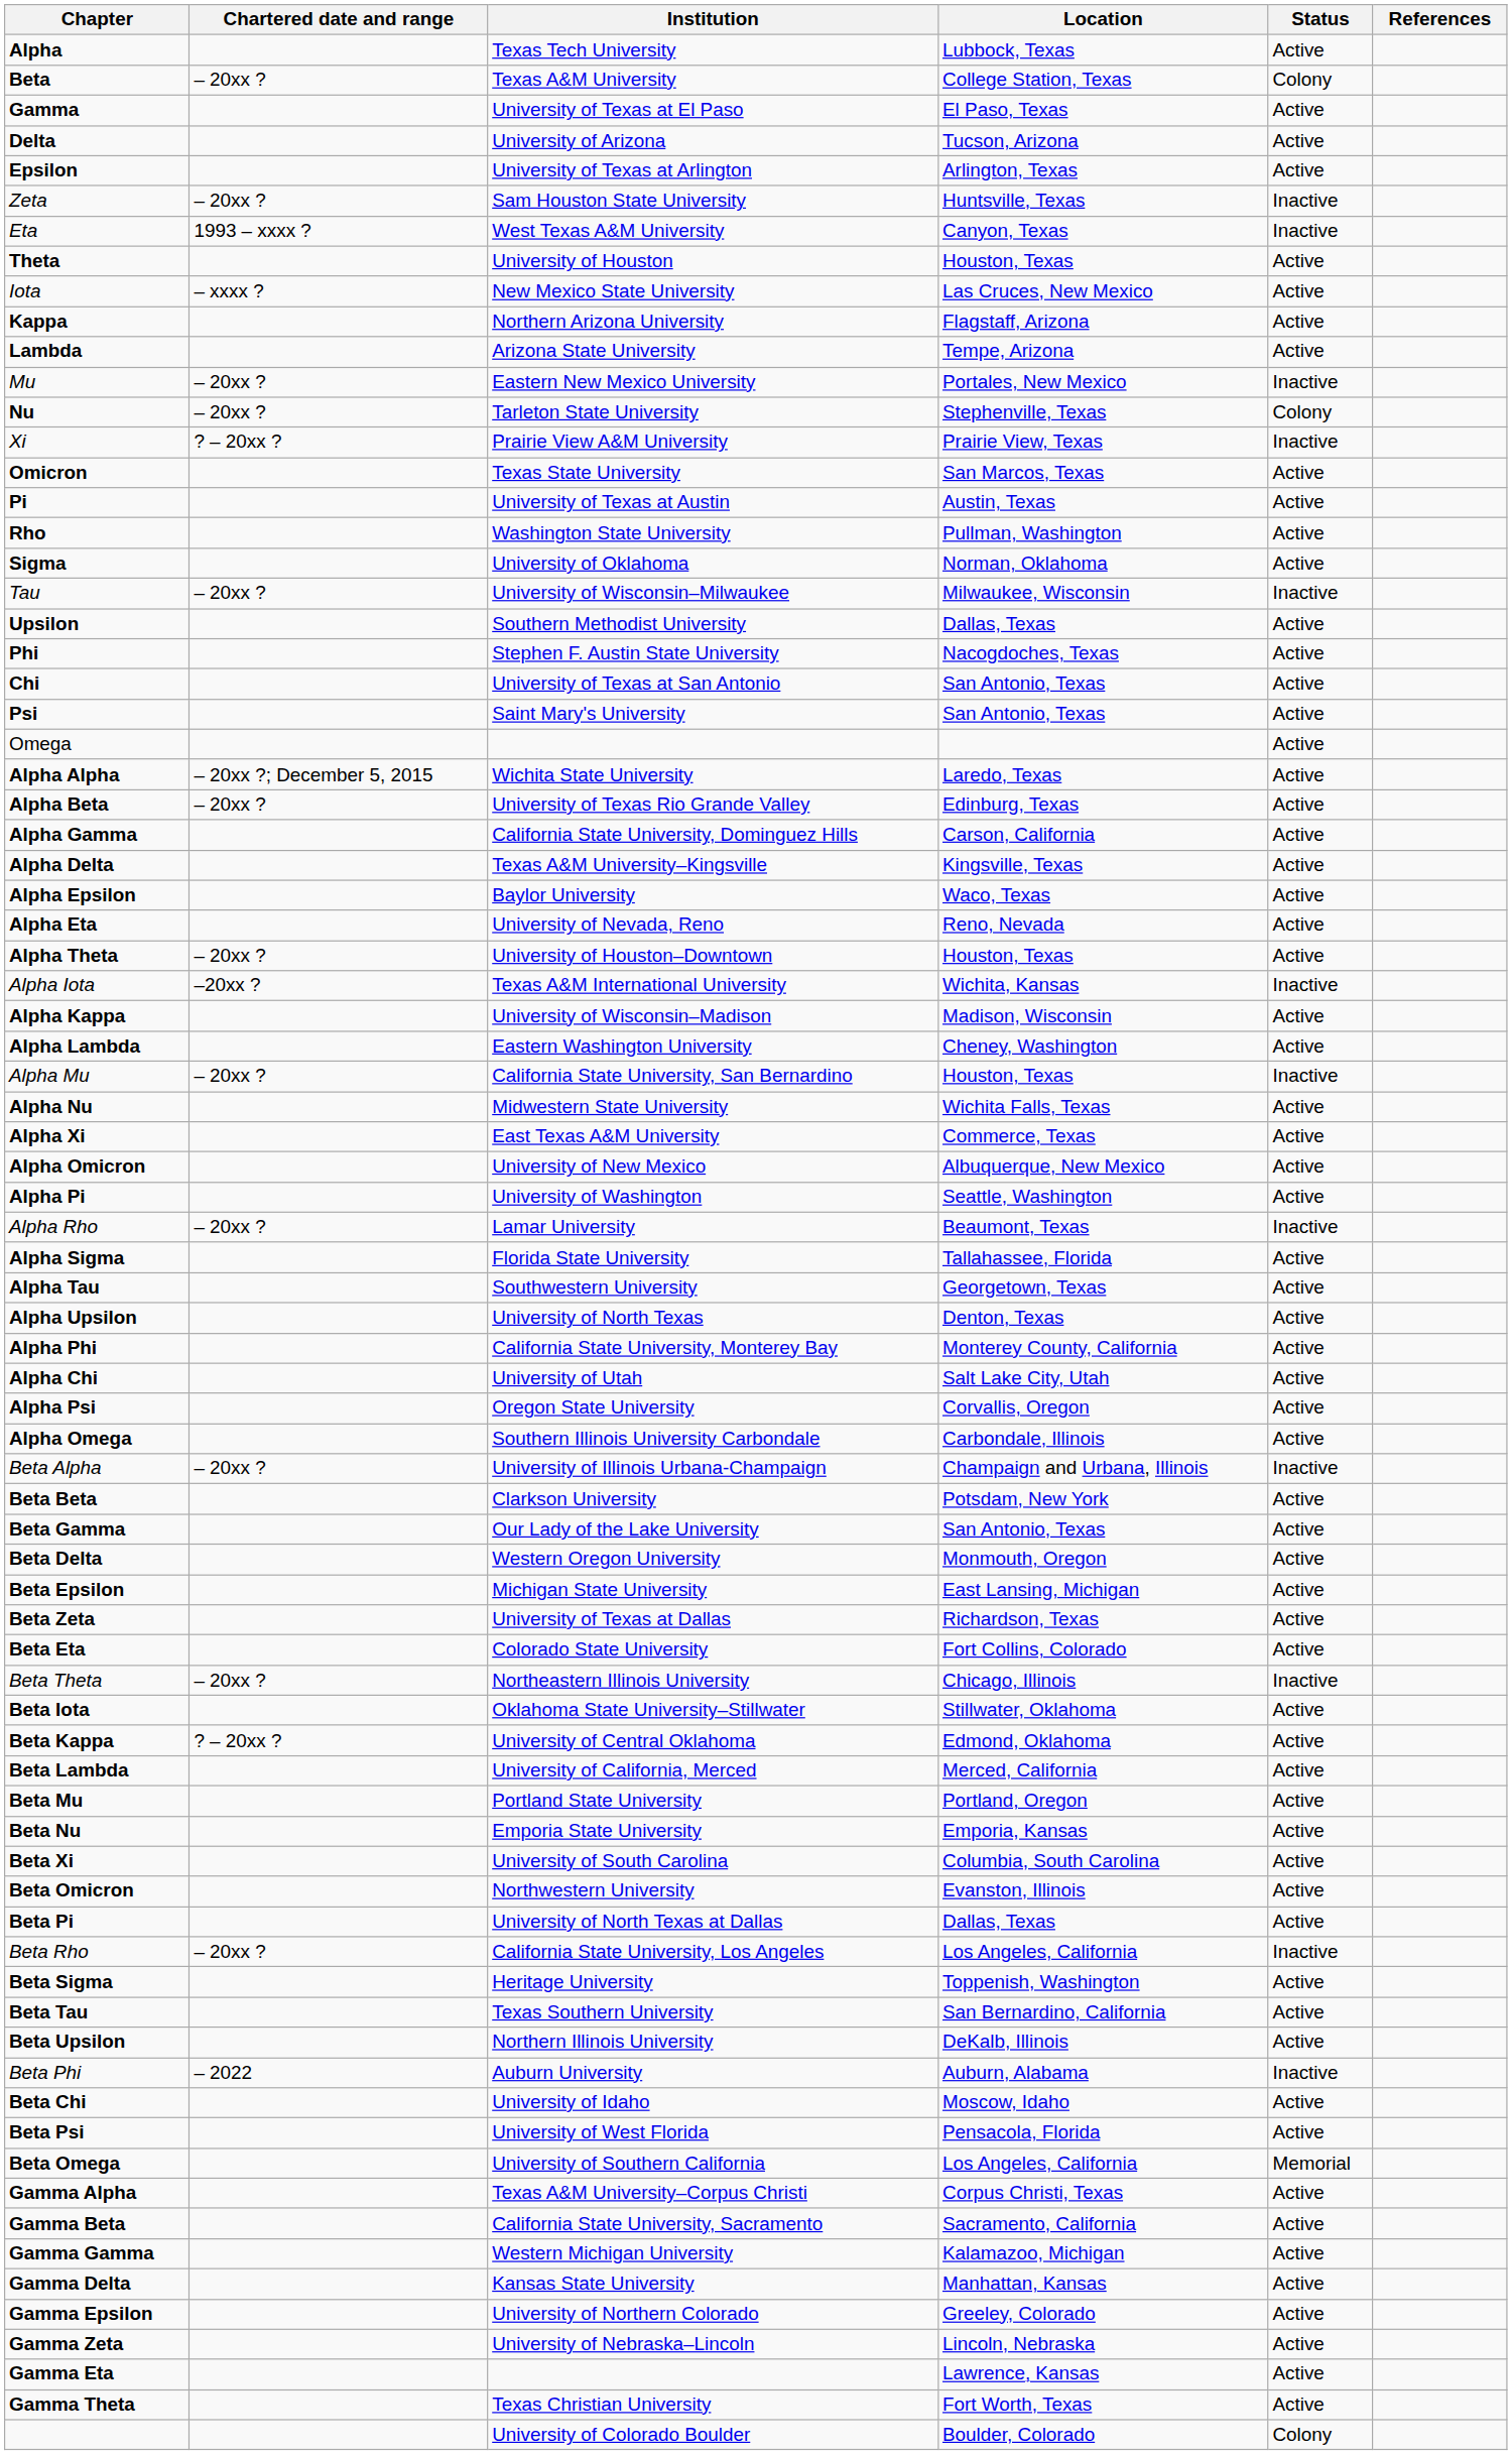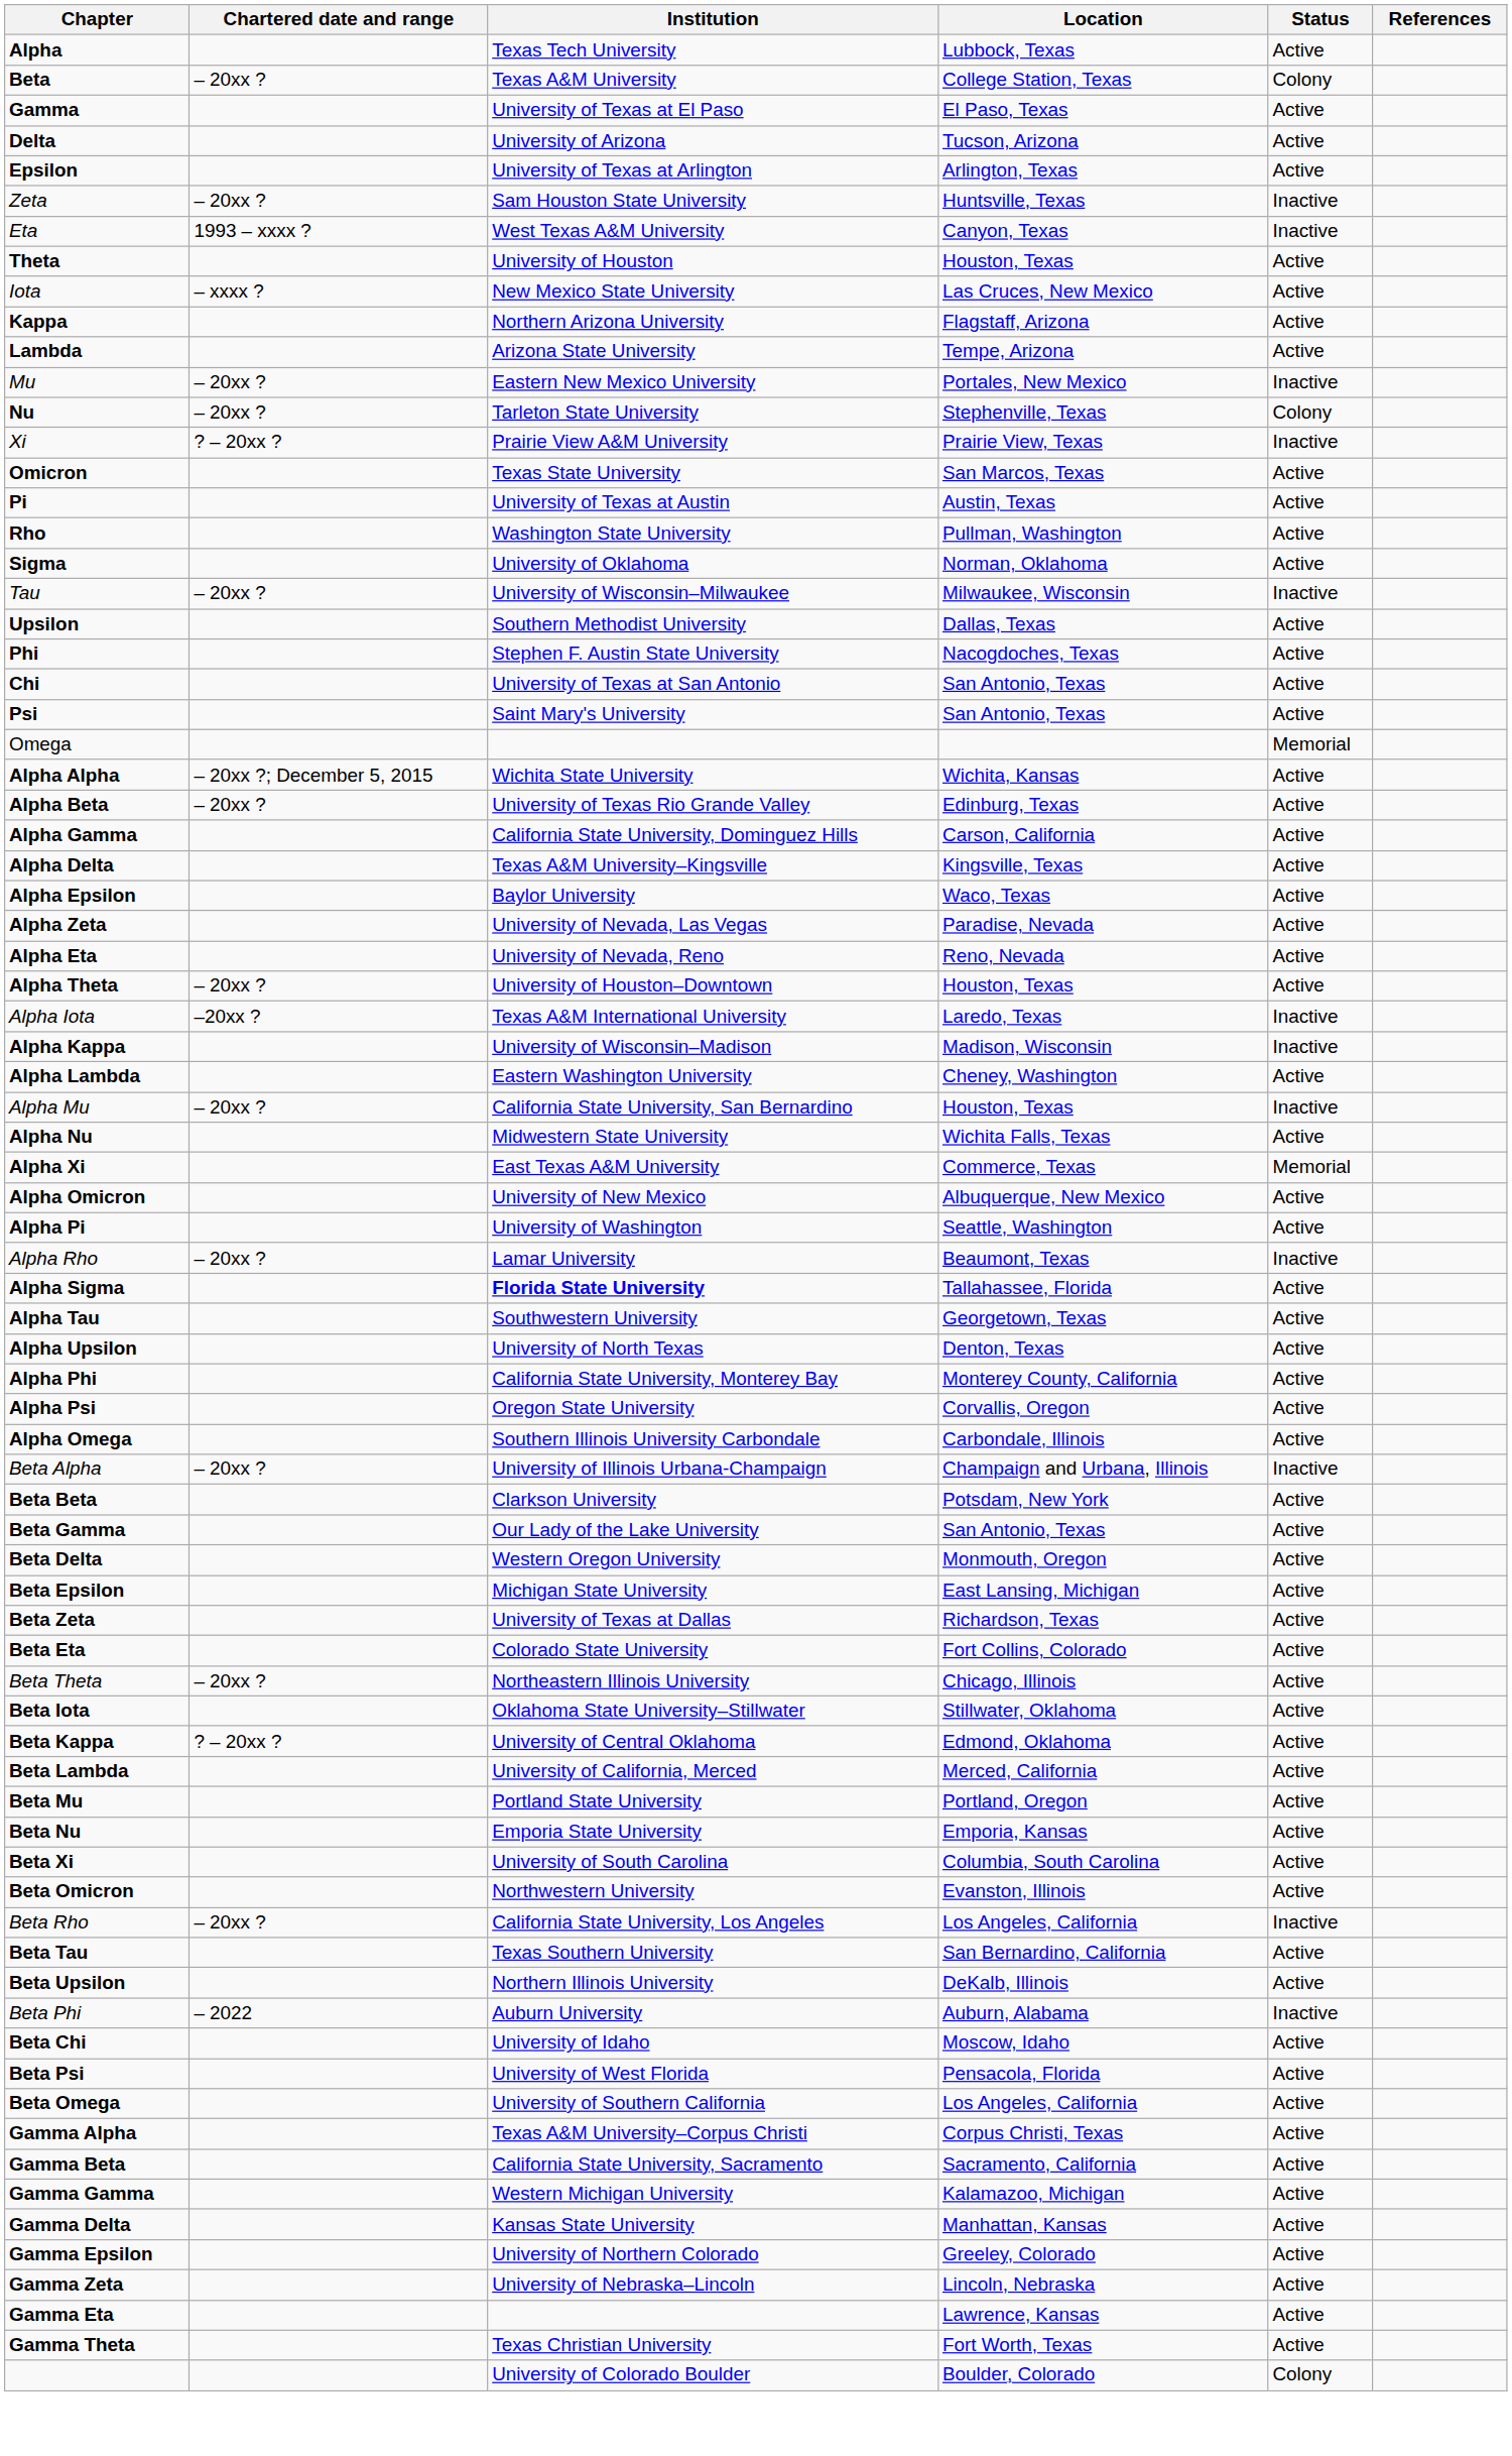Omega | Status: Active -> Memorial
Alpha Alpha | Location: Laredo, Texas -> Wichita, Kansas
+ row: Alpha Zeta | University of Nevada, Las Vegas | Paradise, Nevada | Active
Alpha Iota | Location: Wichita, Kansas -> Laredo, Texas
Alpha Kappa | Status: Active -> Inactive
Alpha Xi | Status: Active -> Memorial
Alpha Sigma | Institution: normal -> bold
- row: Alpha Chi | University of Utah | Salt Lake City, Utah | Active
Beta Theta | Status: Inactive -> Active
- row: Beta Pi | University of North Texas at Dallas | Dallas, Texas | Active
- row: Beta Sigma | Heritage University | Toppenish, Washington | Active
Beta Omega | Status: Memorial -> Active
